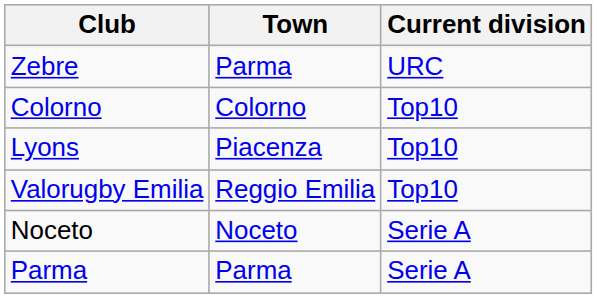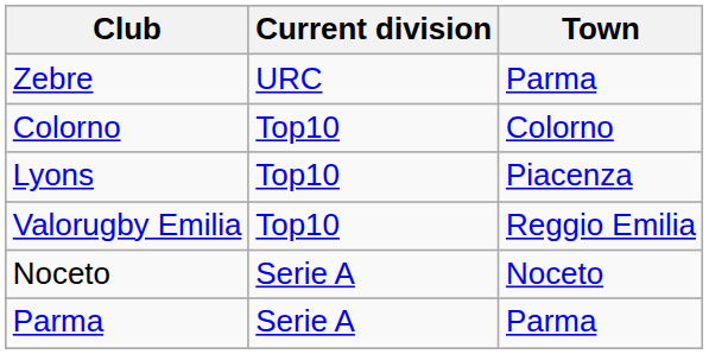columns swapped: Town <-> Current division
